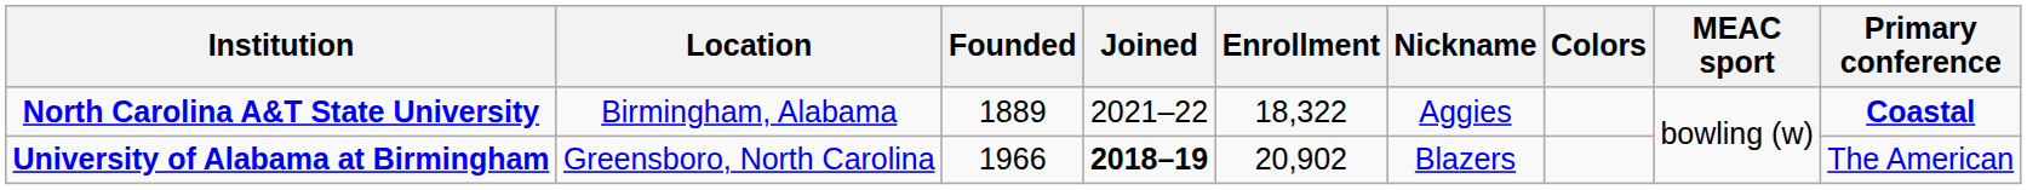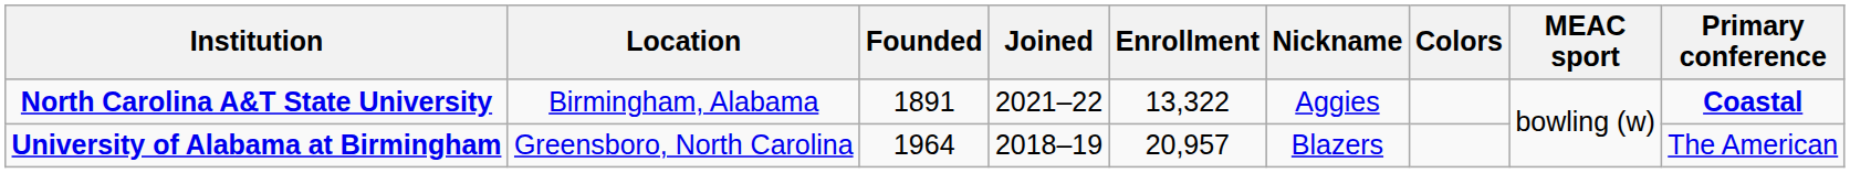North Carolina A&T State University | Founded: 1889 -> 1891
North Carolina A&T State University | Enrollment: 18,322 -> 13,322
University of Alabama at Birmingham | Founded: 1966 -> 1964
University of Alabama at Birmingham | Joined: bold -> normal
University of Alabama at Birmingham | Enrollment: 20,902 -> 20,957
